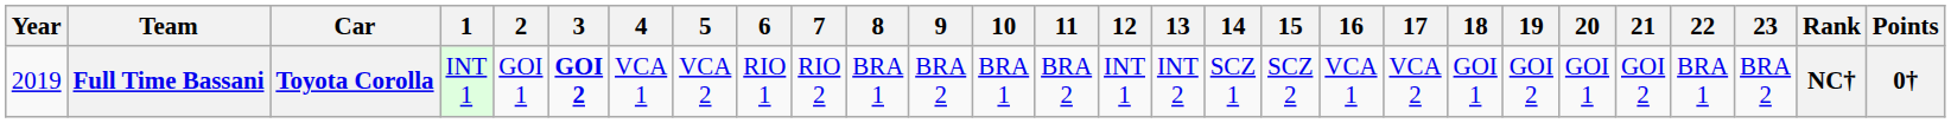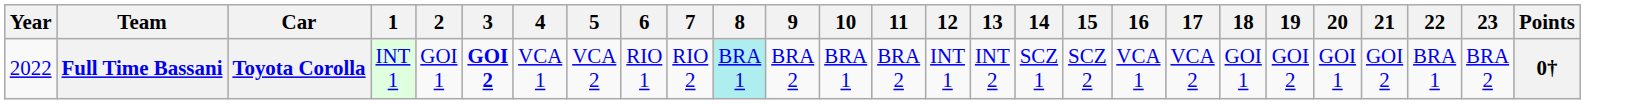- column: Rank | NC†
Full Time Bassani | Year: 2019 -> 2022
Full Time Bassani | 8: no background -> paleturquoise background
